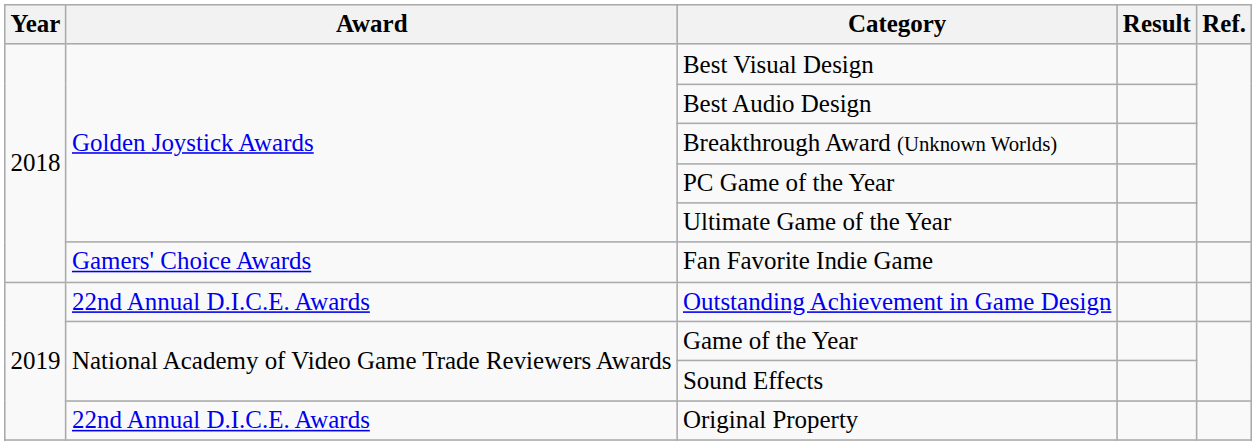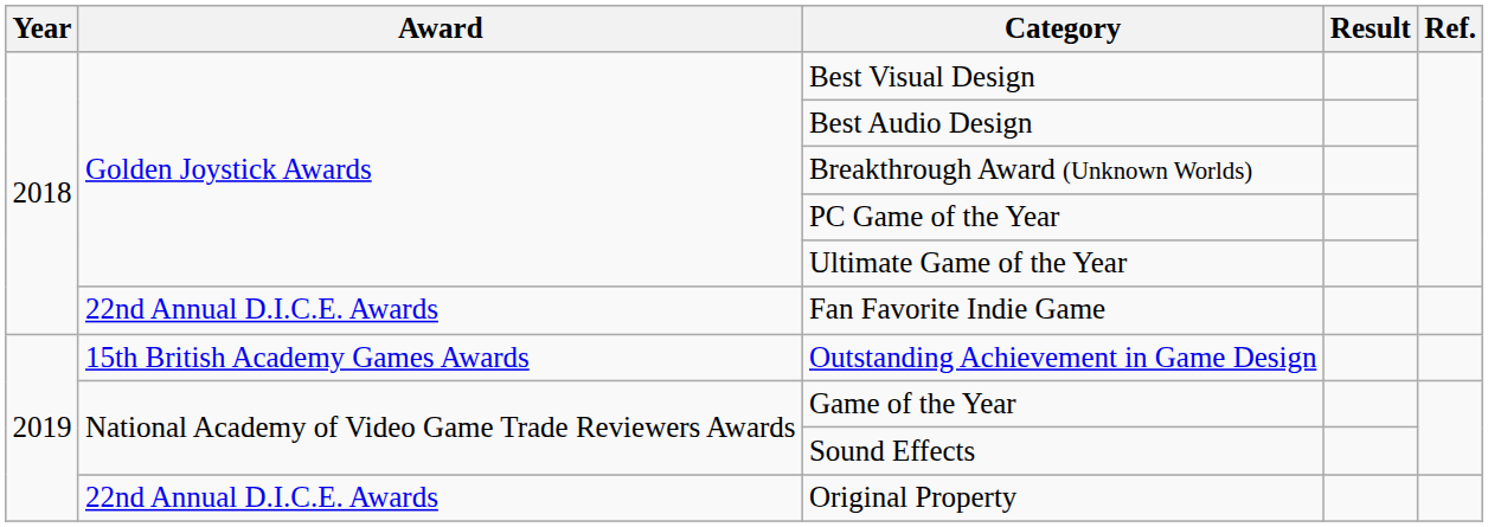Fan Favorite Indie Game | Award: Gamers' Choice Awards -> 22nd Annual D.I.C.E. Awards
Outstanding Achievement in Game Design | Award: 22nd Annual D.I.C.E. Awards -> 15th British Academy Games Awards
